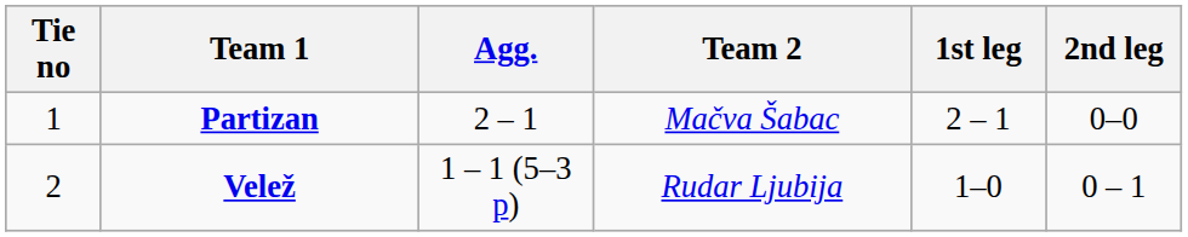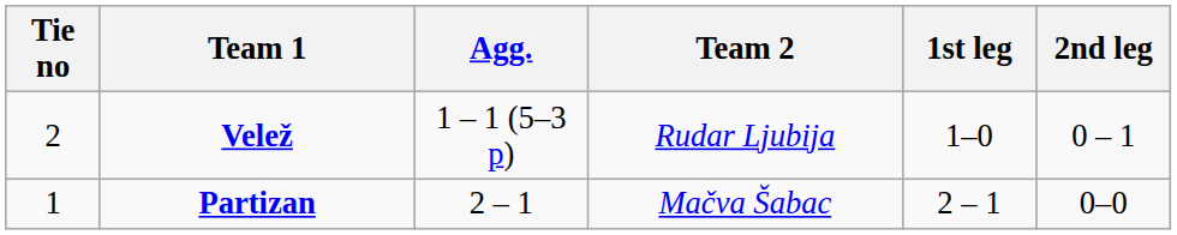rows swapped: Partizan <-> Velež
